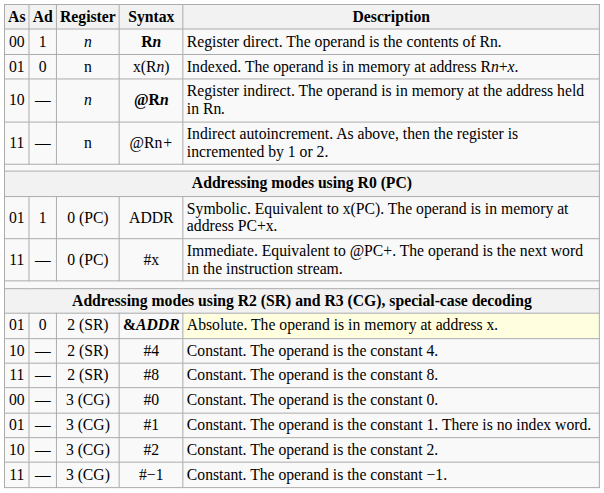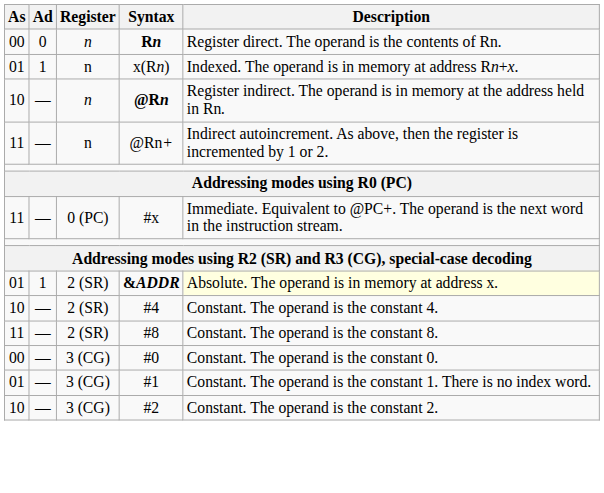Rn | Ad: 1 -> 0
x(Rn) | Ad: 0 -> 1
- row: 01 | 1 | 0 (PC) | ADDR | Symbolic. Equivalent to x(PC). The operand is in memory at address PC+x.
&ADDR | Ad: 0 -> 1
- row: 11 | — | 3 (CG) | #−1 | Constant. The operand is the constant −1.
